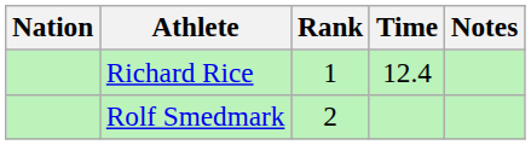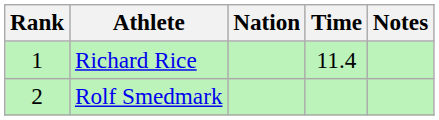columns swapped: Rank <-> Nation
Richard Rice | Time: 12.4 -> 11.4
